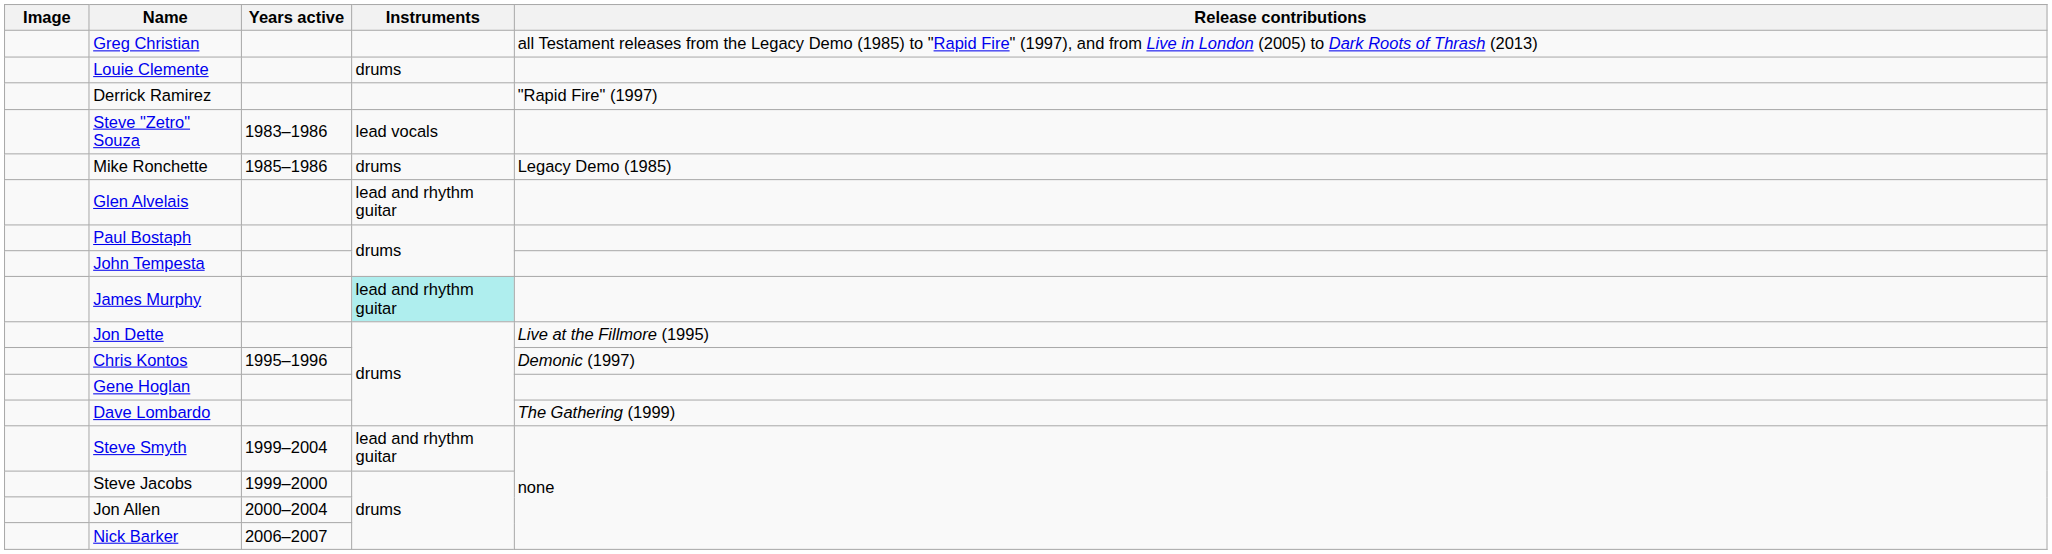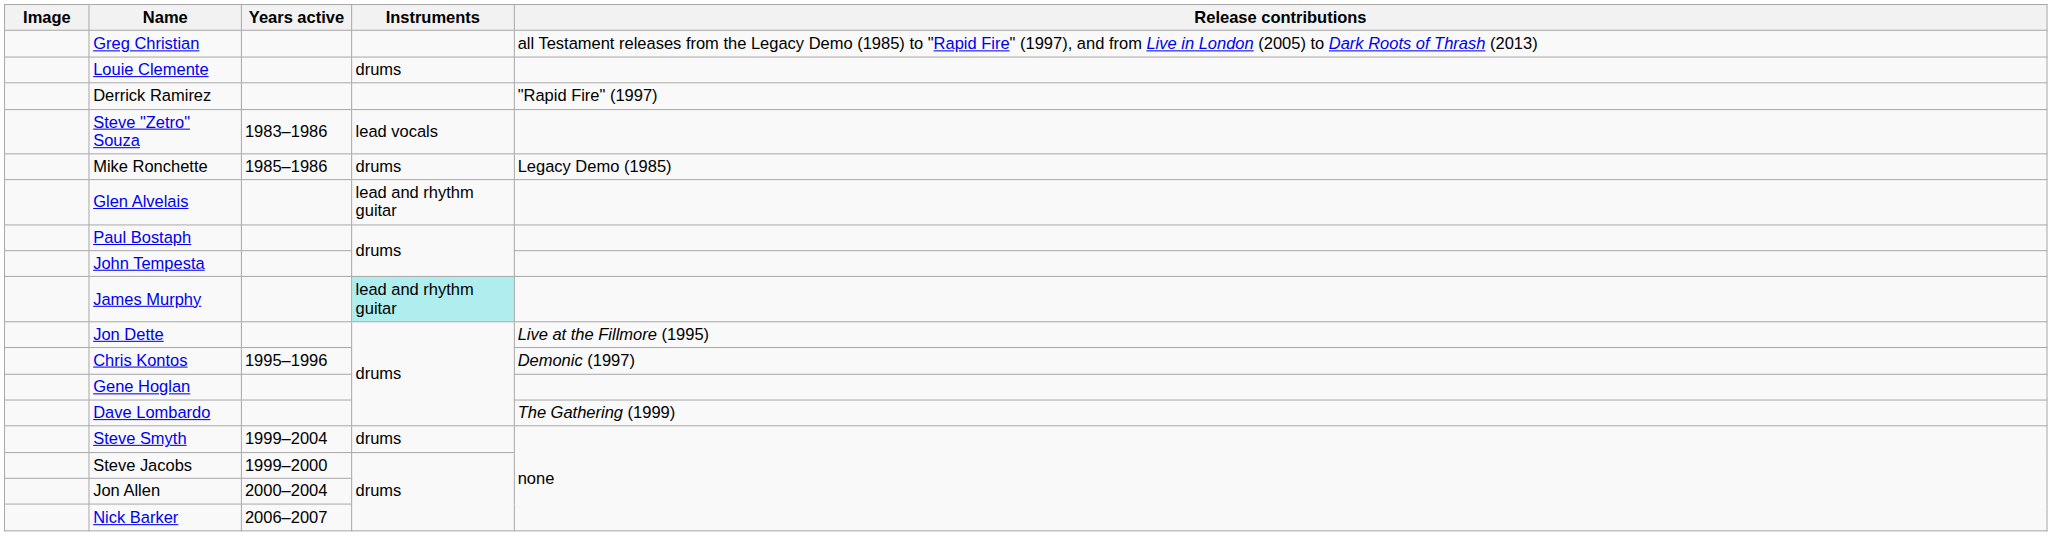Steve Smyth | Instruments: lead and rhythm guitar -> drums
